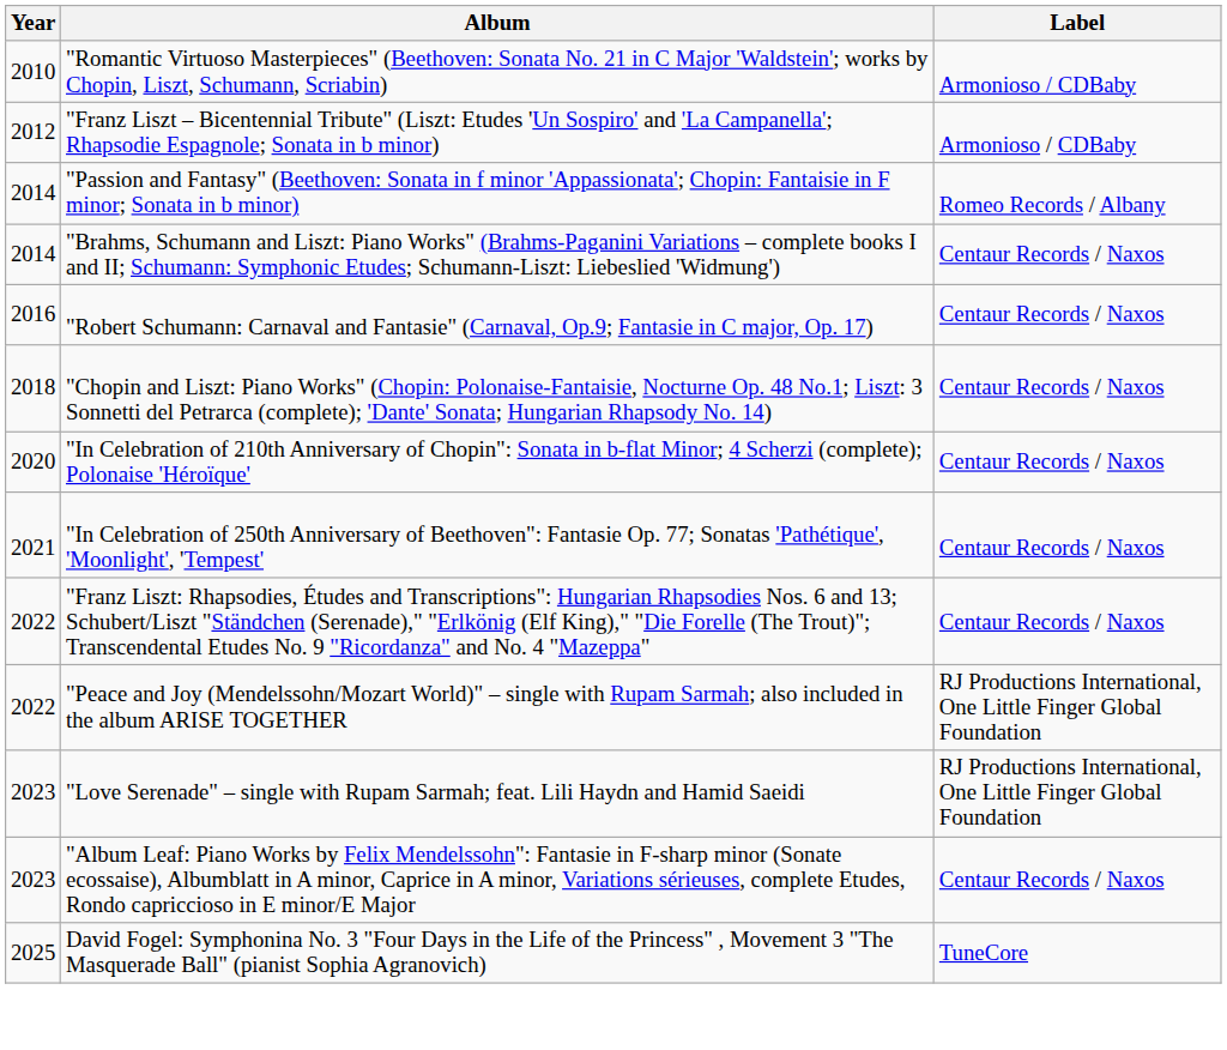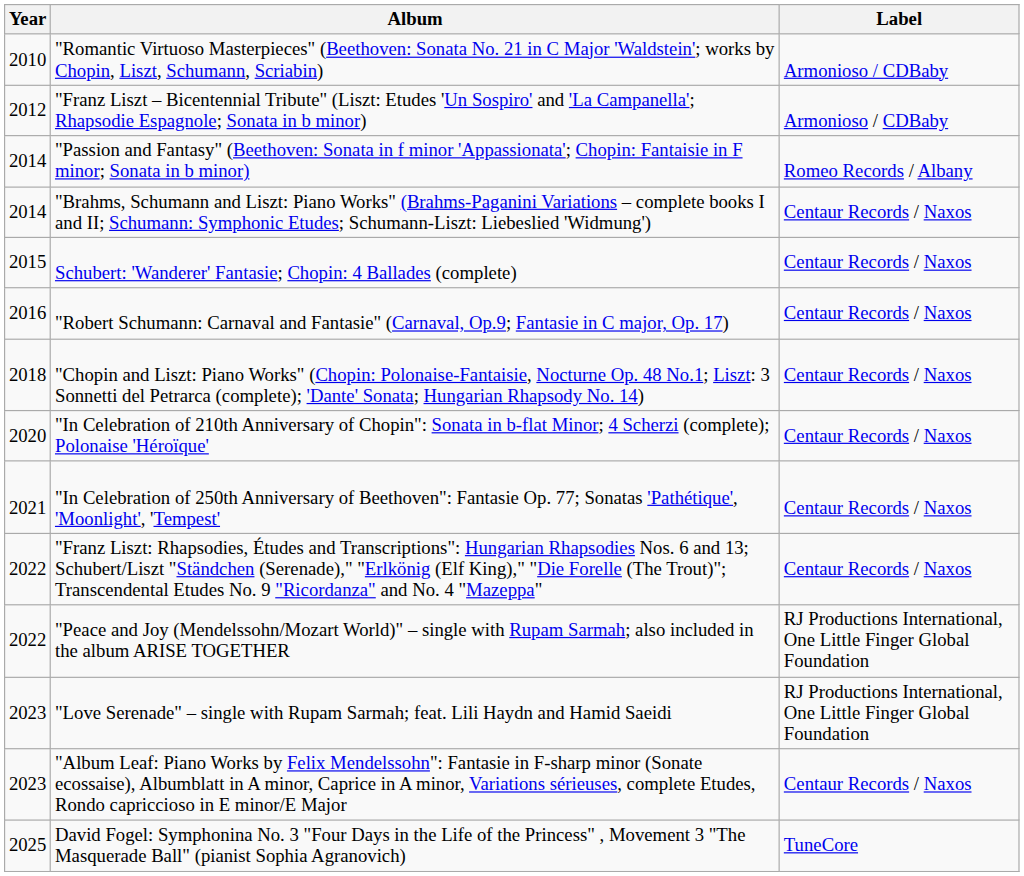+ row: 2015 | Schubert: 'Wanderer' Fantasie; Chopin: 4 Ballades (complete) | Centaur Records / Naxos
